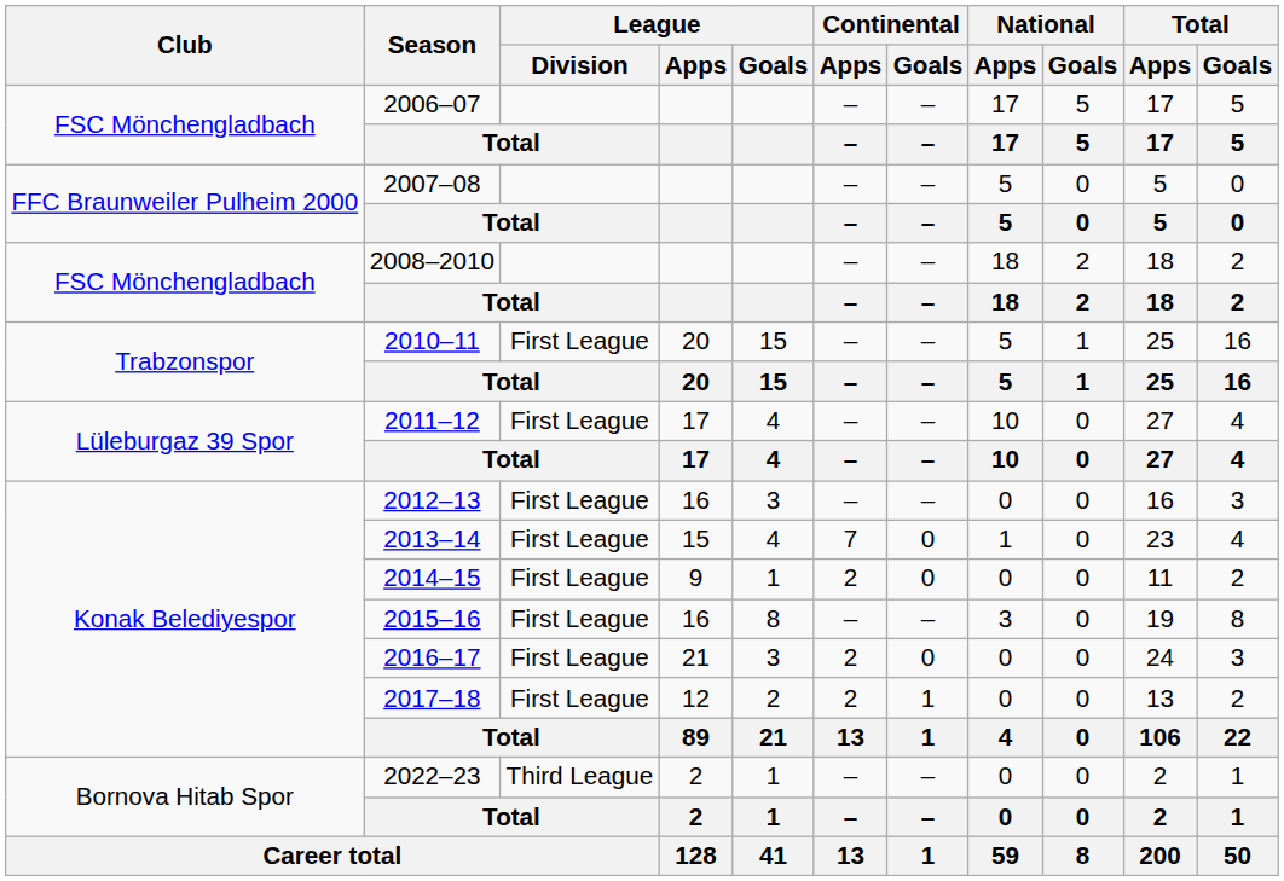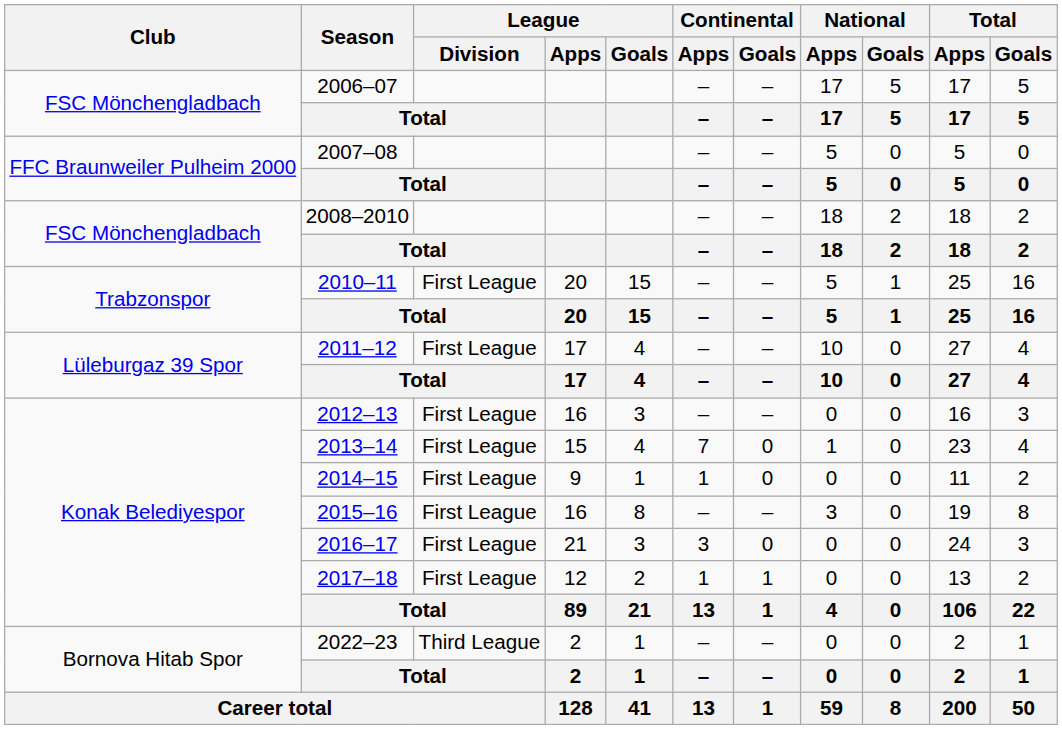2014–15 | Continental / Apps: 2 -> 1
2016–17 | Continental / Apps: 2 -> 3
2017–18 | Continental / Apps: 2 -> 1
